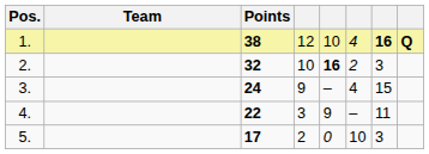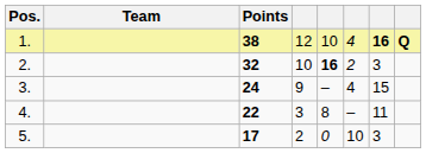4. | column 5: 9 -> 8
